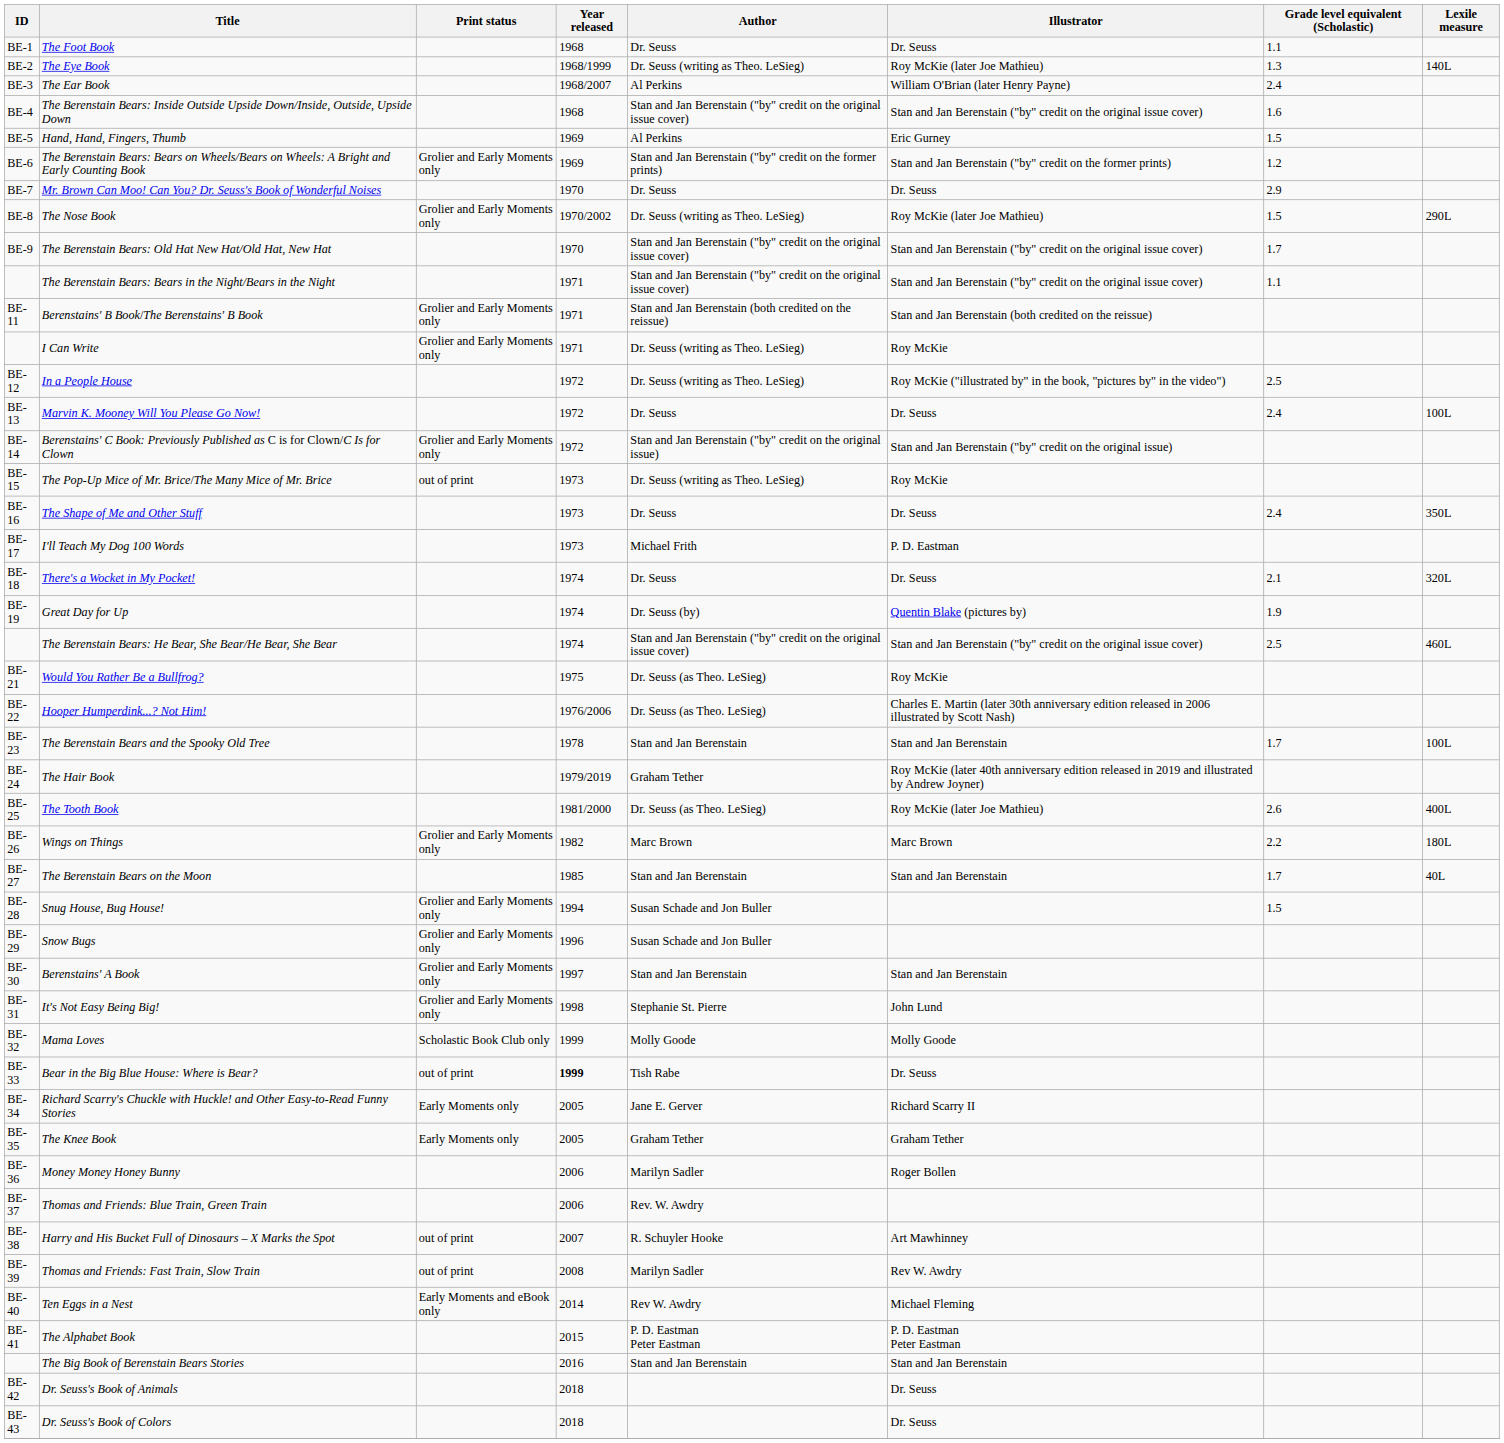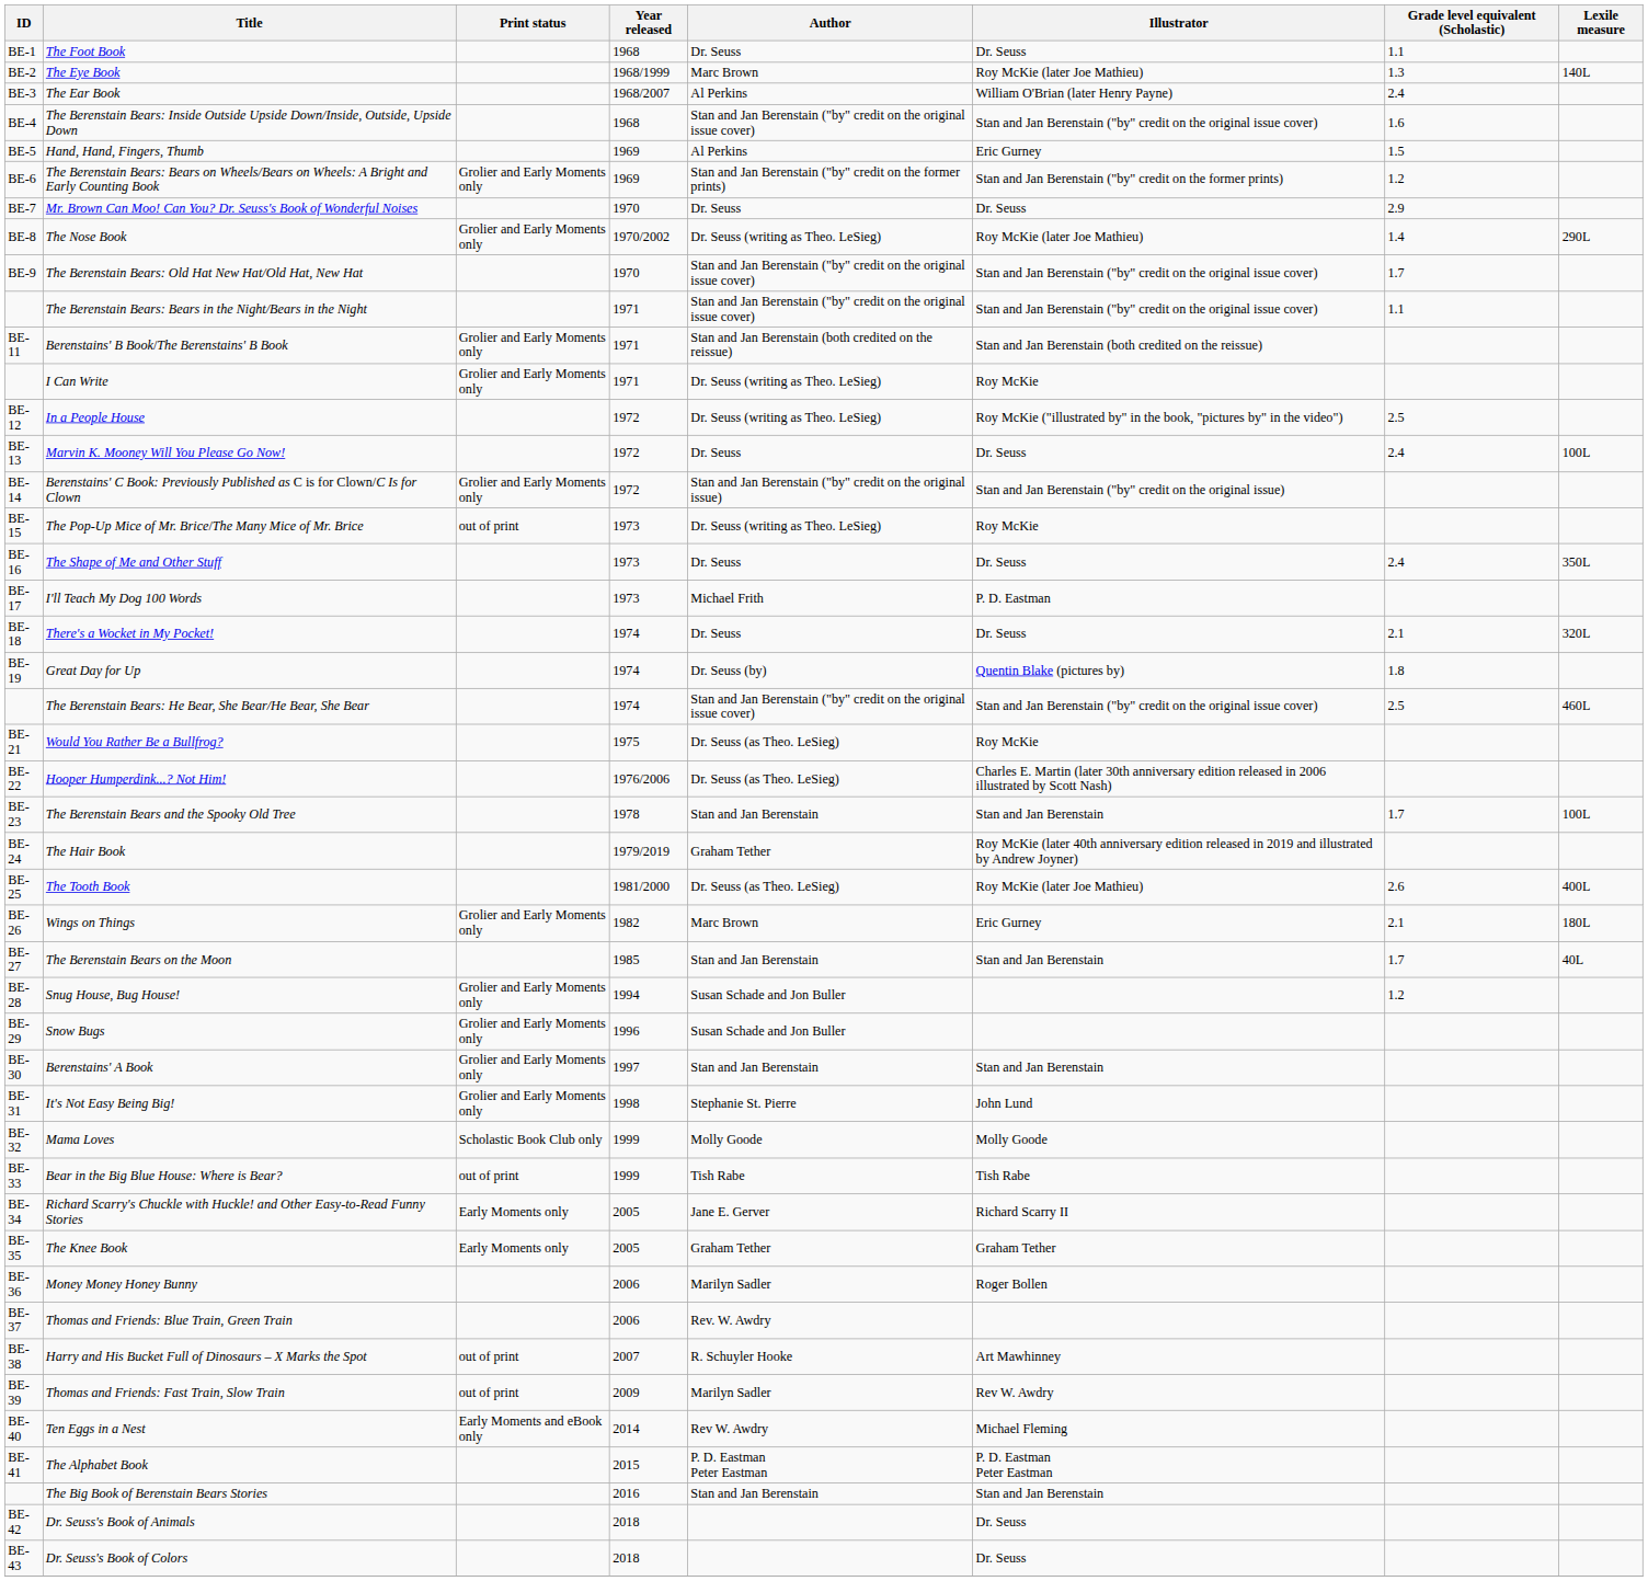The Eye Book | Author: Dr. Seuss (writing as Theo. LeSieg) -> Marc Brown
The Nose Book | Grade level equivalent (Scholastic): 1.5 -> 1.4
Great Day for Up | Grade level equivalent (Scholastic): 1.9 -> 1.8
Wings on Things | Illustrator: Marc Brown -> Eric Gurney
Wings on Things | Grade level equivalent (Scholastic): 2.2 -> 2.1
Snug House, Bug House! | Grade level equivalent (Scholastic): 1.5 -> 1.2
Bear in the Big Blue House: Where is Bear? | Year released: bold -> normal
Bear in the Big Blue House: Where is Bear? | Illustrator: Dr. Seuss -> Tish Rabe
Thomas and Friends: Fast Train, Slow Train | Year released: 2008 -> 2009
